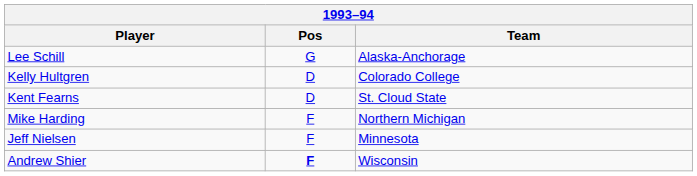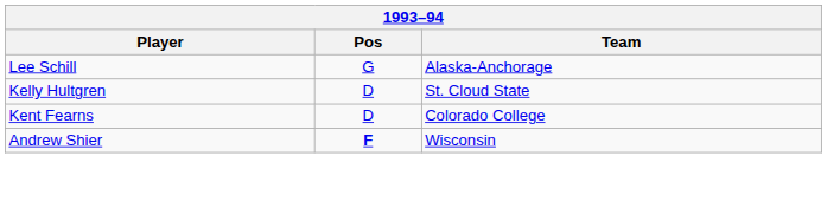Kelly Hultgren | Team: Colorado College -> St. Cloud State
Kent Fearns | Team: St. Cloud State -> Colorado College
- row: Mike Harding | F | Northern Michigan
- row: Jeff Nielsen | F | Minnesota
